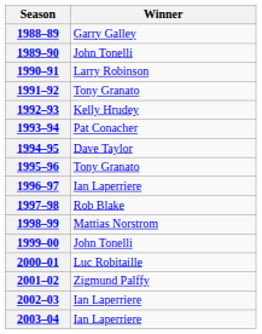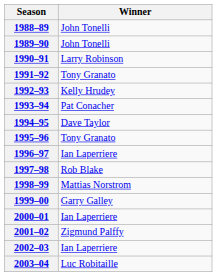1988–89 | Winner: Garry Galley -> John Tonelli
1999–00 | Winner: John Tonelli -> Garry Galley
2000–01 | Winner: Luc Robitaille -> Ian Laperriere
2003–04 | Winner: Ian Laperriere -> Luc Robitaille
